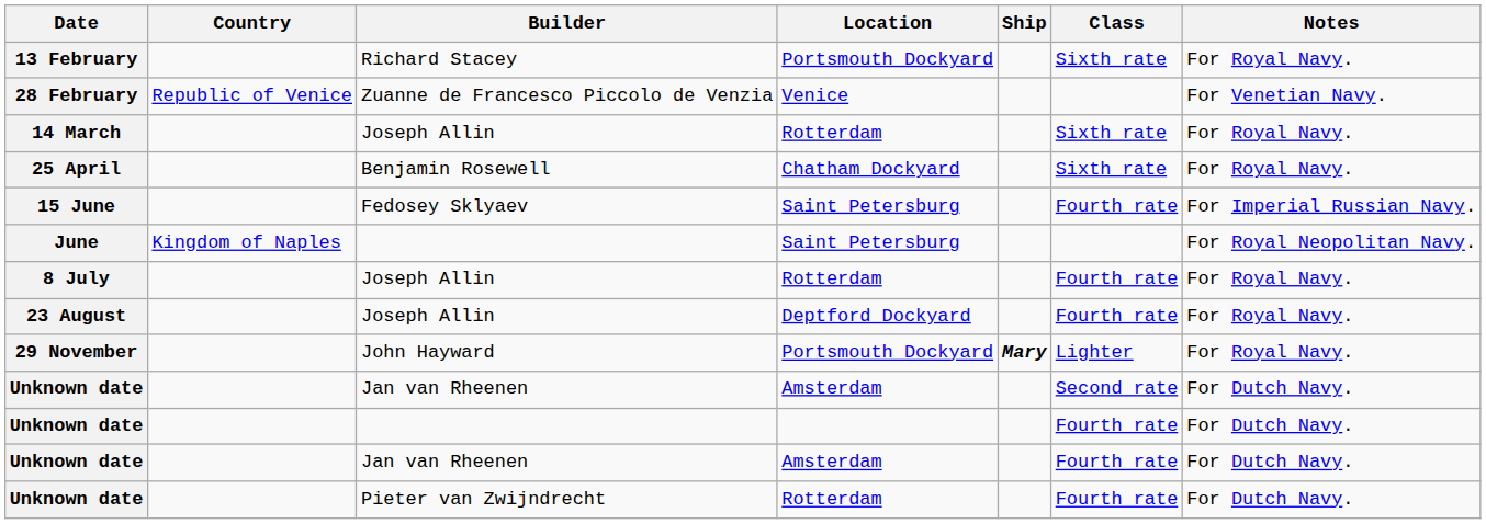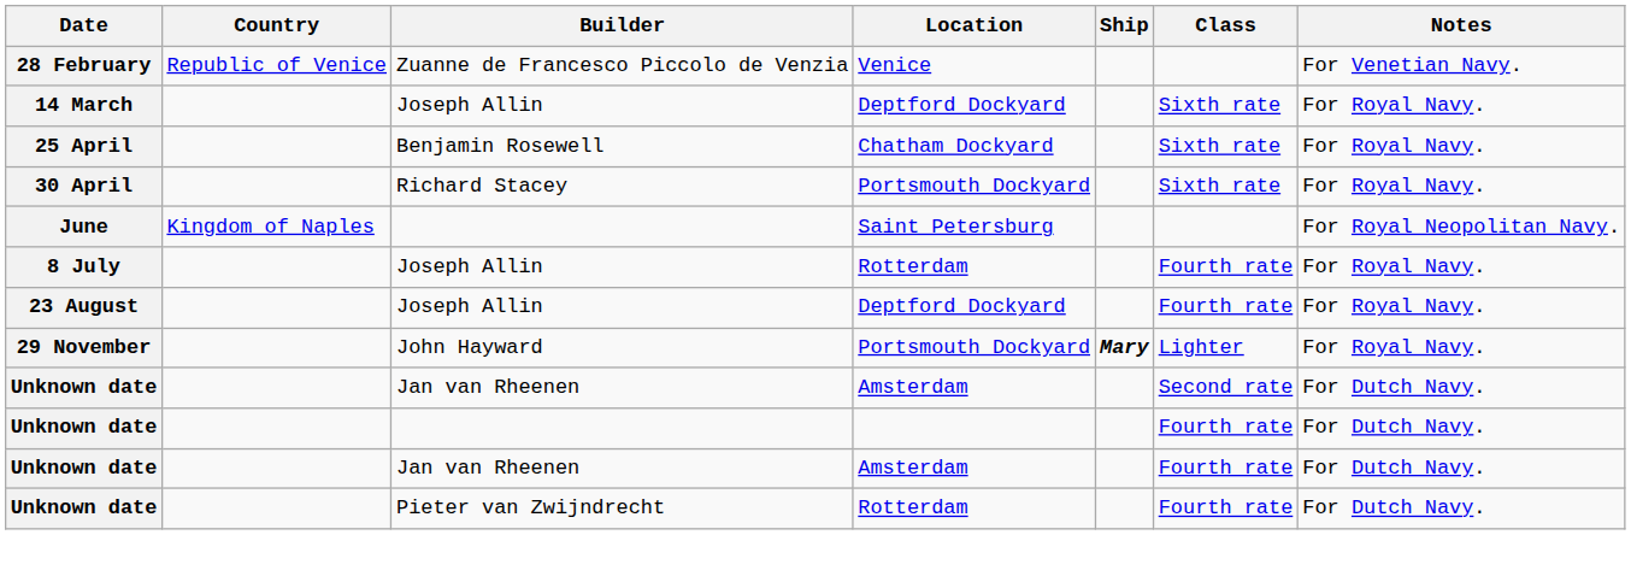- row: 13 February | Richard Stacey | Portsmouth Dockyard | Sixth rate | For Royal Navy.
14 March | Location: Rotterdam -> Deptford Dockyard
+ row: 30 April | Richard Stacey | Portsmouth Dockyard | Sixth rate | For Royal Navy.
- row: 15 June | Fedosey Sklyaev | Saint Petersburg | Fourth rate | For Imperial Russian Navy.
